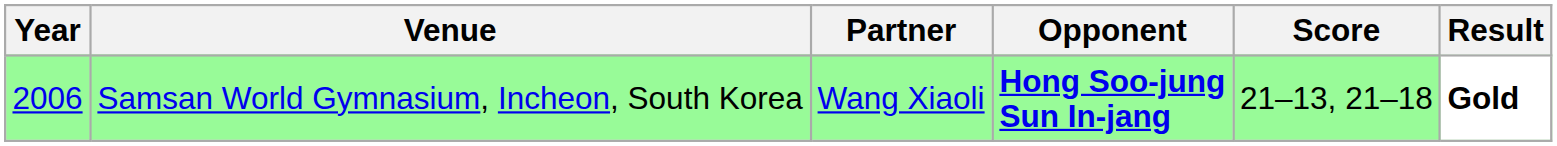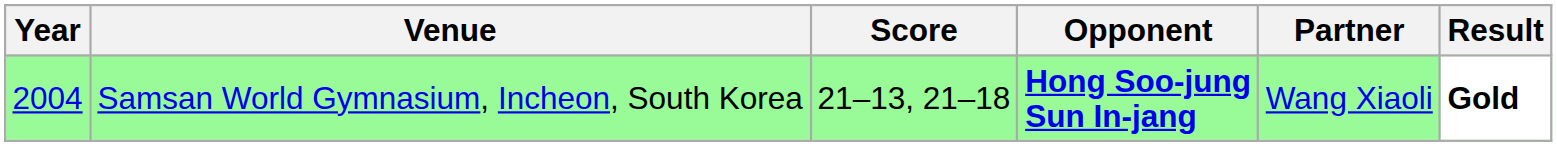columns swapped: Partner <-> Score
Samsan World Gymnasium, Incheon, South Korea | Year: 2006 -> 2004
